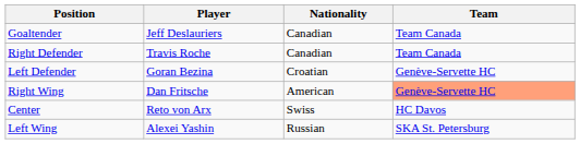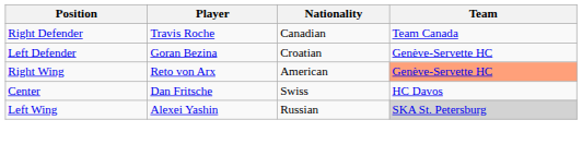- row: Goaltender | Jeff Deslauriers | Canadian | Team Canada
Right Wing | Player: Dan Fritsche -> Reto von Arx
Center | Player: Reto von Arx -> Dan Fritsche
Left Wing | Team: no background -> lightgrey background
